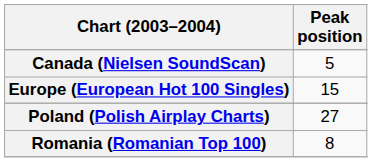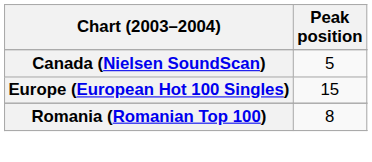- row: Poland (Polish Airplay Charts) | 27
